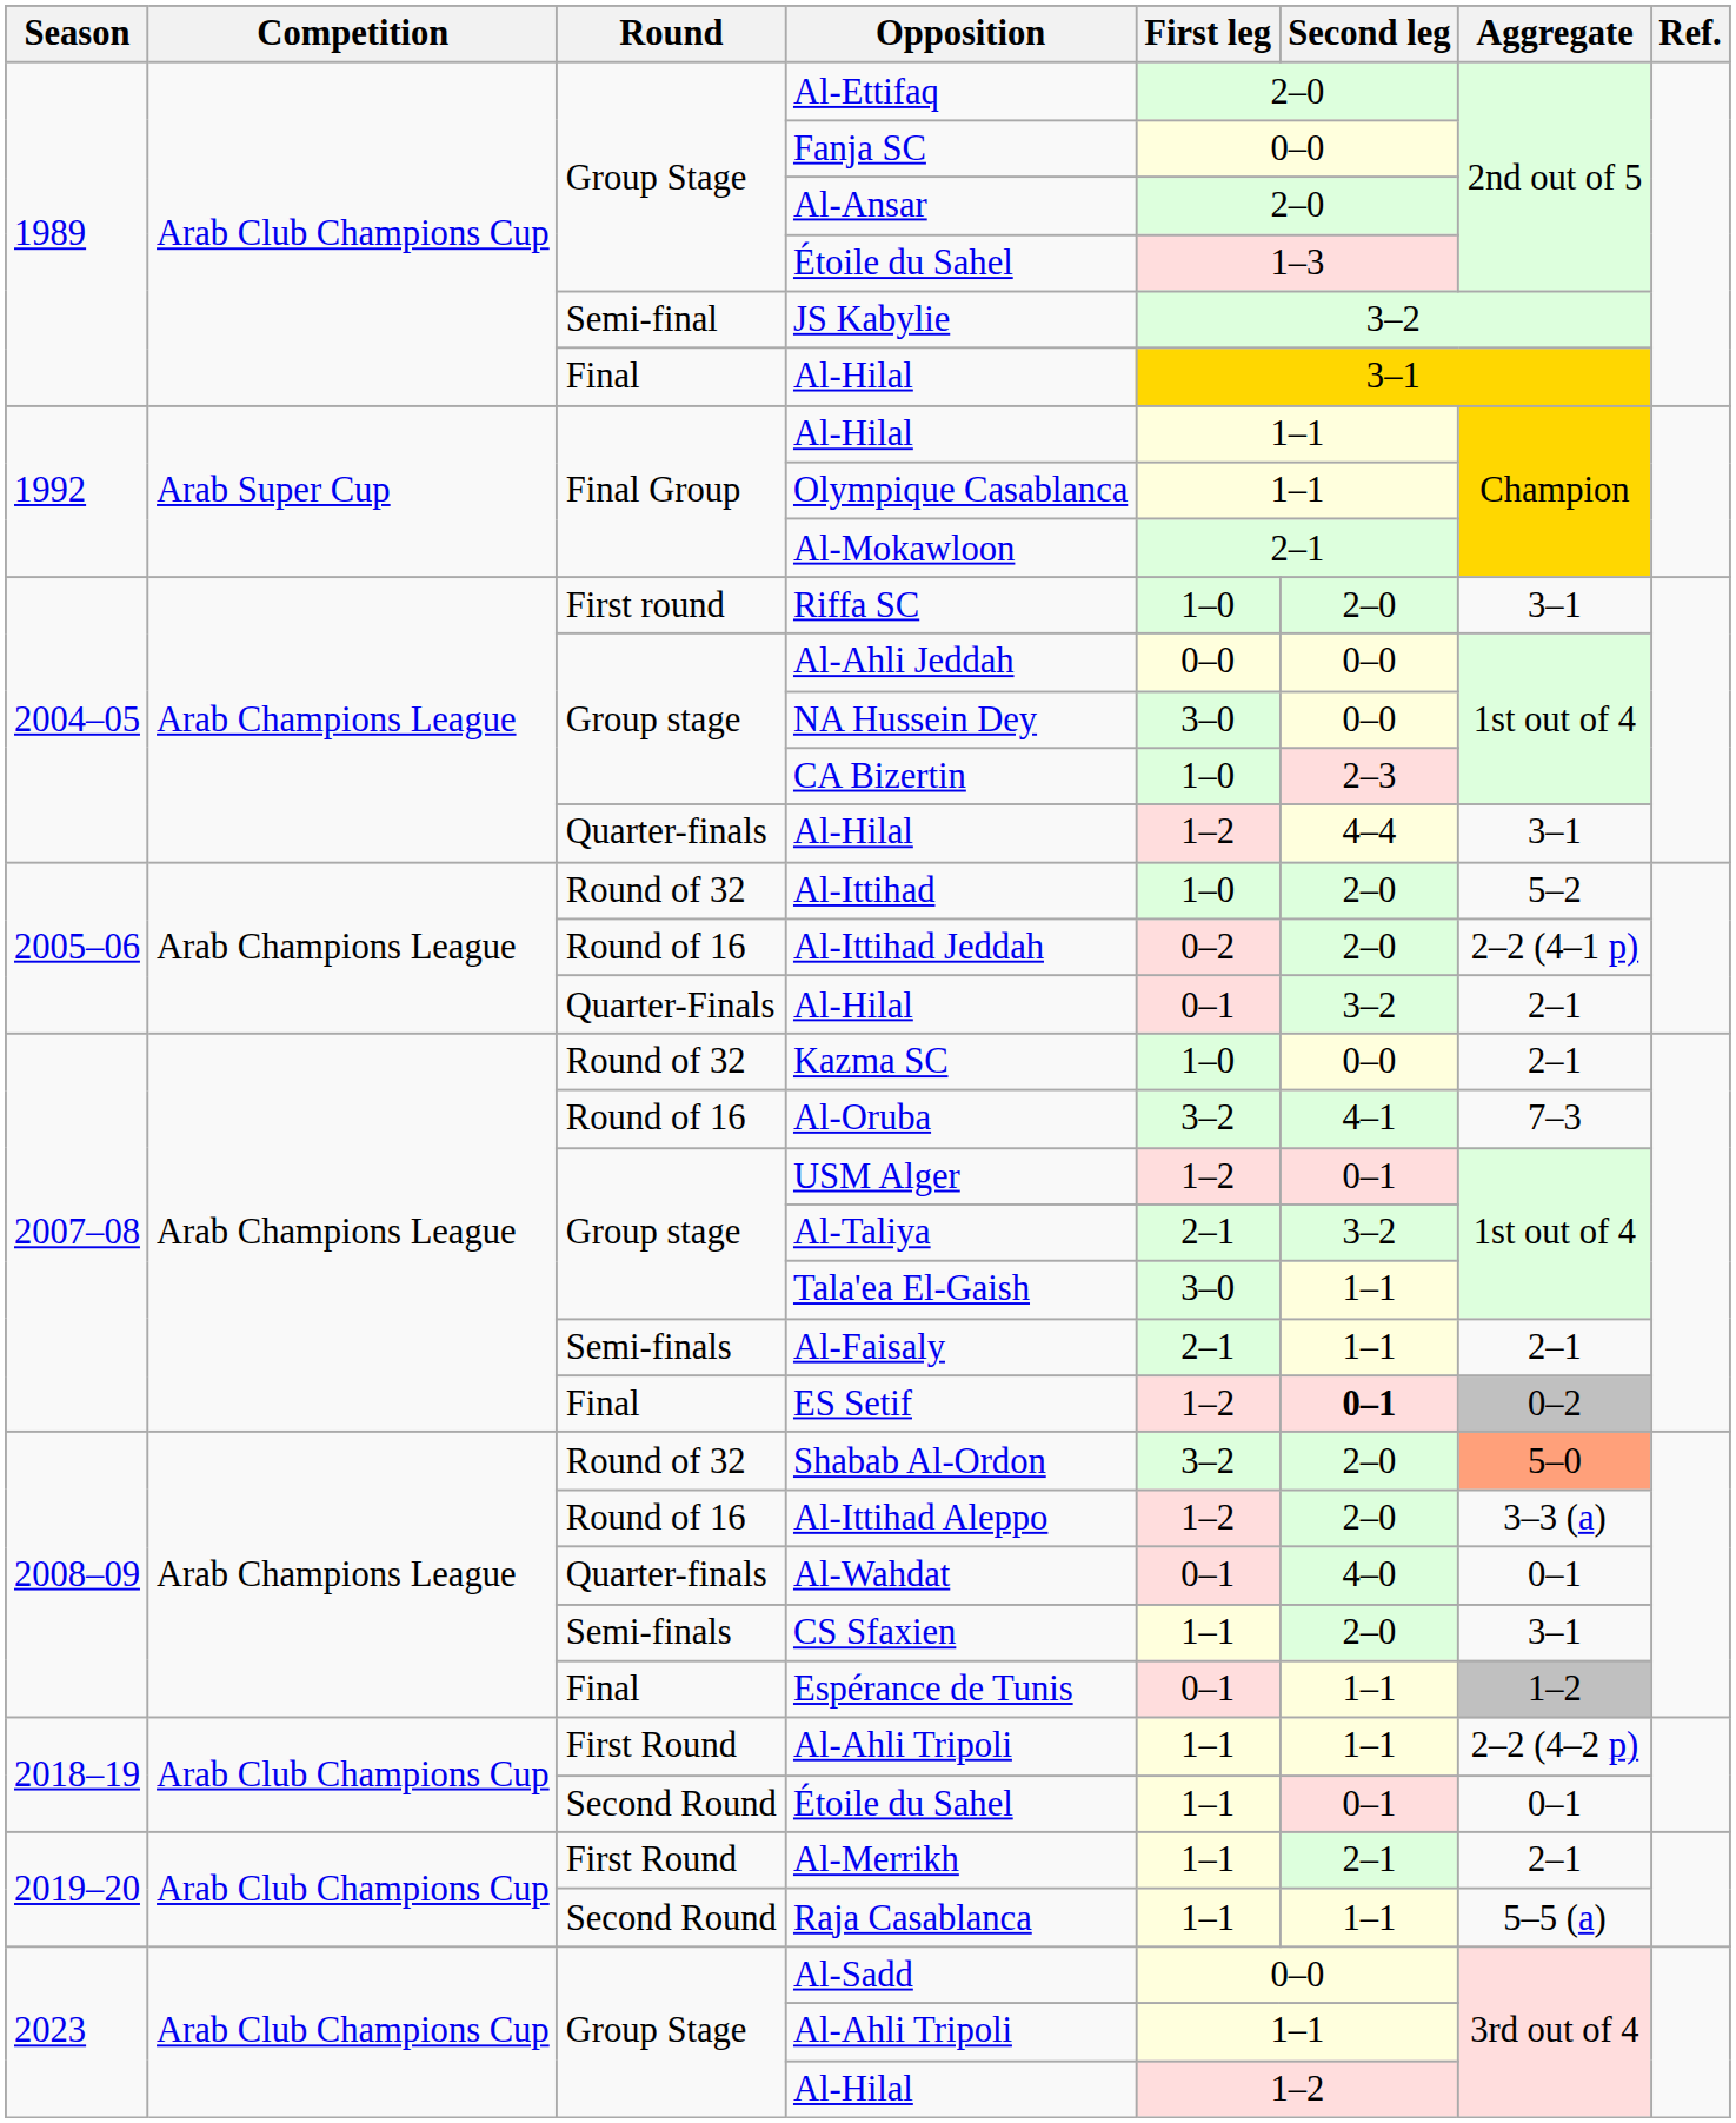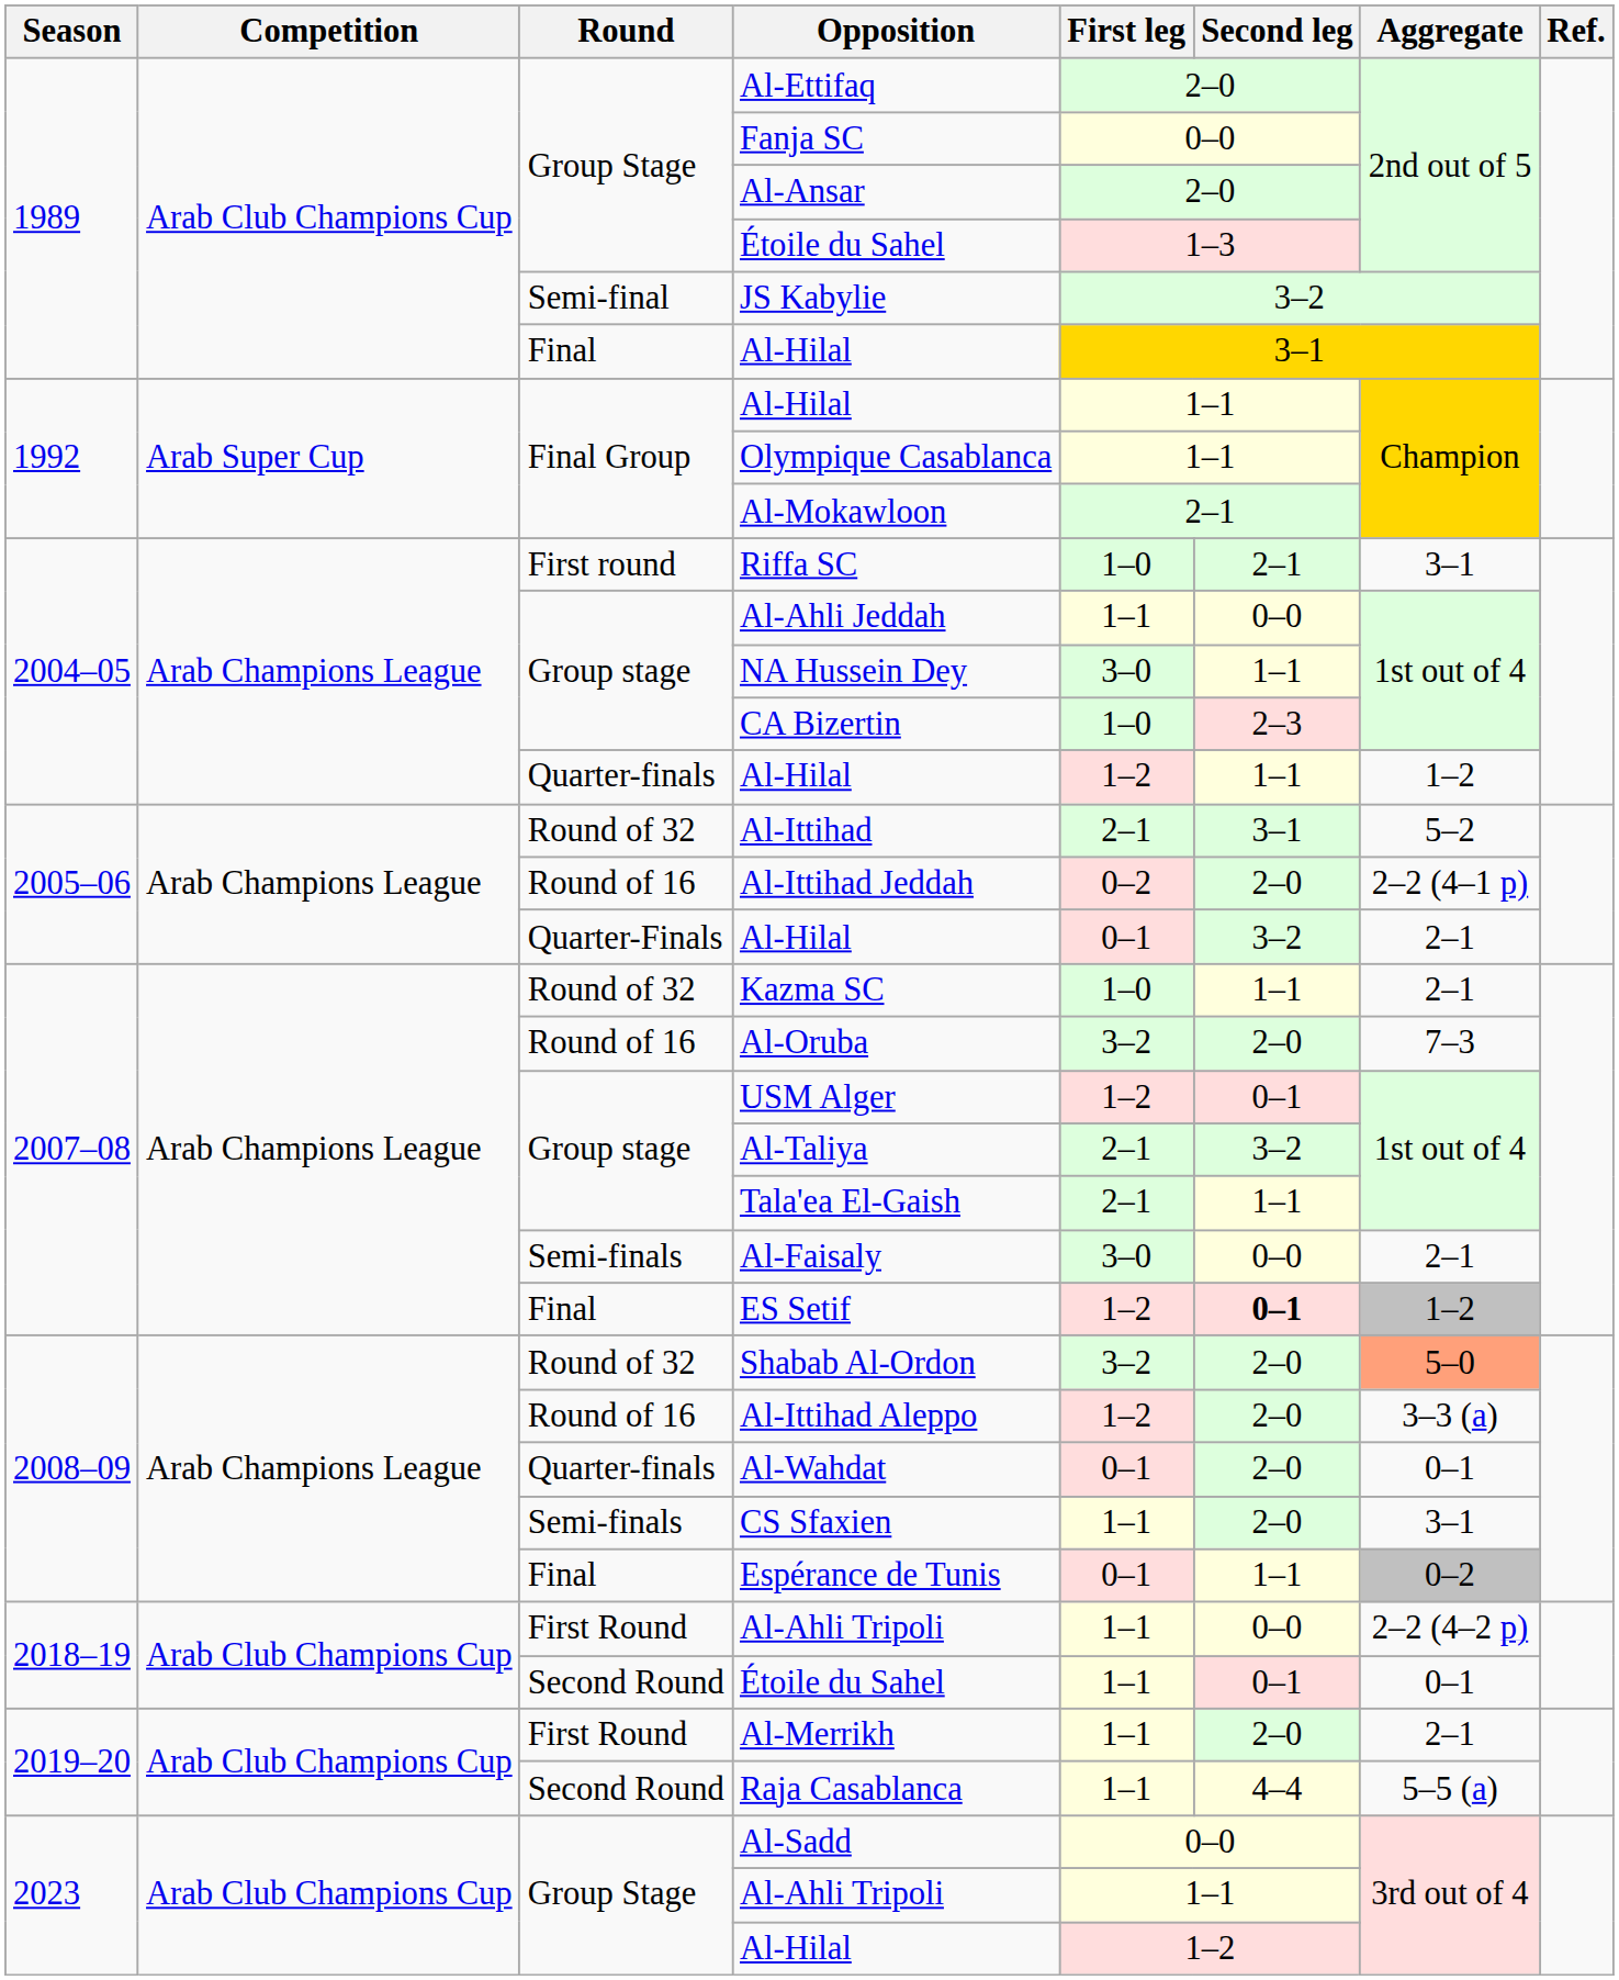Riffa SC | Second leg: 2–0 -> 2–1
Al-Ahli Jeddah | First leg: 0–0 -> 1–1
NA Hussein Dey | Second leg: 0–0 -> 1–1
Quarter-finals / Al-Hilal | Second leg: 4–4 -> 1–1
Quarter-finals / Al-Hilal | Aggregate: 3–1 -> 1–2
Al-Ittihad | First leg: 1–0 -> 2–1
Al-Ittihad | Second leg: 2–0 -> 3–1
Kazma SC | Second leg: 0–0 -> 1–1
Al-Oruba | Second leg: 4–1 -> 2–0
Tala'ea El-Gaish | First leg: 3–0 -> 2–1
Al-Faisaly | First leg: 2–1 -> 3–0
Al-Faisaly | Second leg: 1–1 -> 0–0
ES Setif | Aggregate: 0–2 -> 1–2
Al-Wahdat | Second leg: 4–0 -> 2–0
Espérance de Tunis | Aggregate: 1–2 -> 0–2
First Round / Al-Ahli Tripoli | Second leg: 1–1 -> 0–0
Al-Merrikh | Second leg: 2–1 -> 2–0
Raja Casablanca | Second leg: 1–1 -> 4–4
